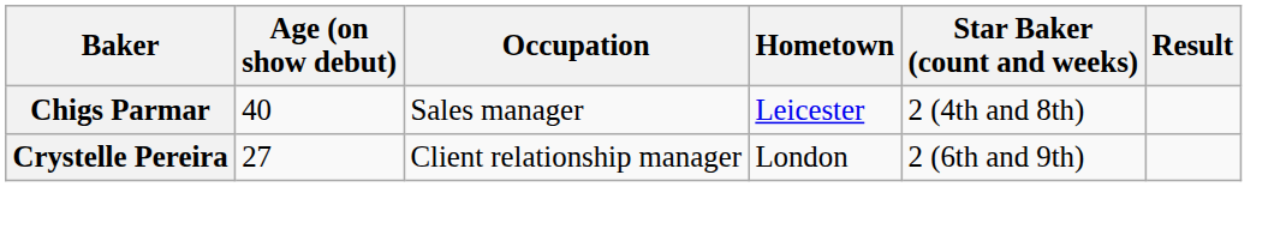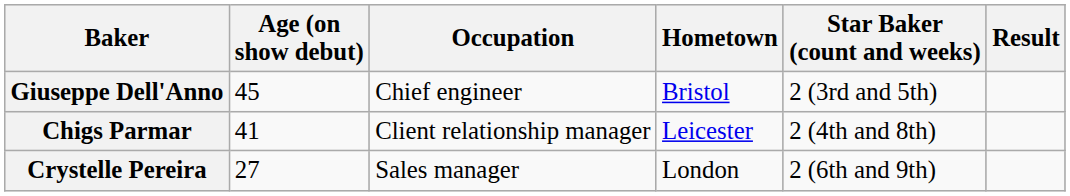+ row: Giuseppe Dell'Anno | 45 | Chief engineer | Bristol | 2 (3rd and 5th)
Chigs Parmar | Age (on show debut): 40 -> 41
Chigs Parmar | Occupation: Sales manager -> Client relationship manager
Crystelle Pereira | Occupation: Client relationship manager -> Sales manager
